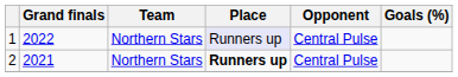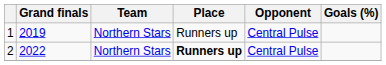1 | Grand finals: 2022 -> 2019
1 | Place: lavender background -> no background
2 | Grand finals: 2021 -> 2022
